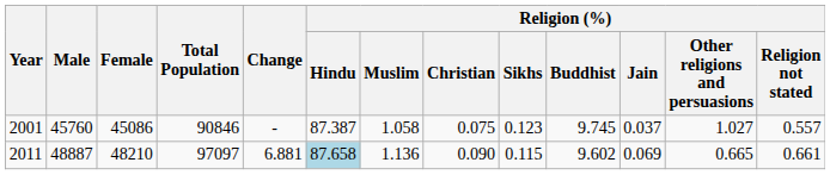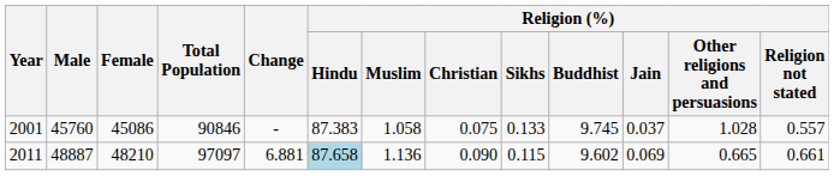2001 | Religion (%) / Hindu: 87.387 -> 87.383
2001 | Religion (%) / Sikhs: 0.123 -> 0.133
2001 | Religion (%) / Other religions and persuasions: 1.027 -> 1.028
